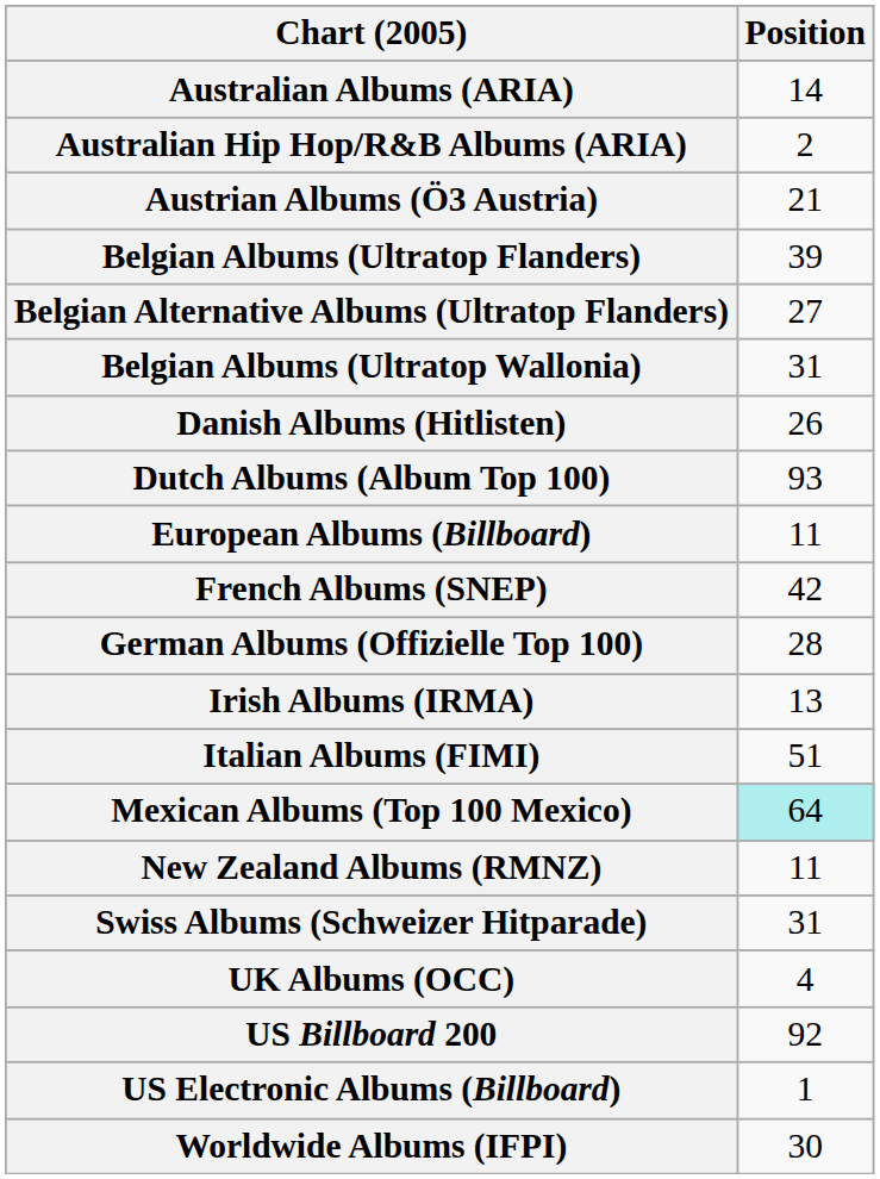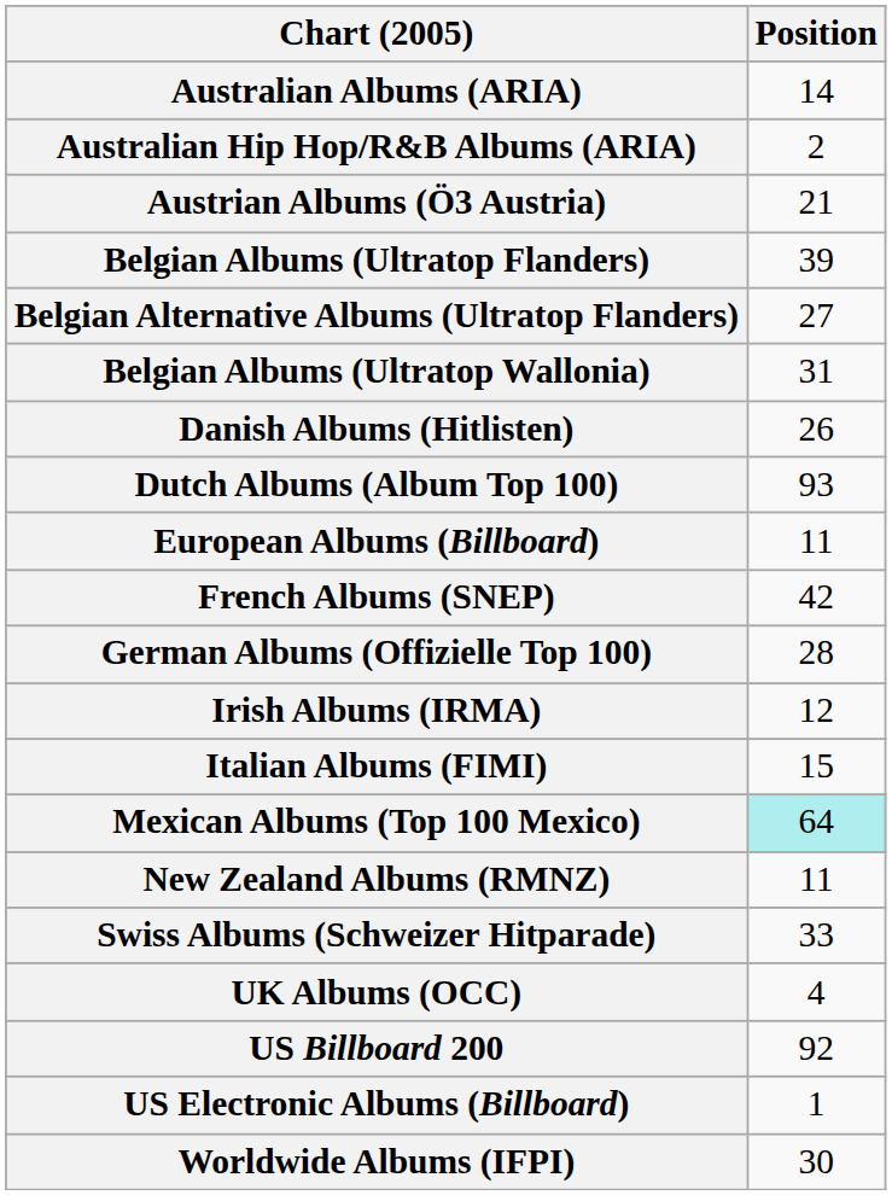Irish Albums (IRMA) | Position: 13 -> 12
Italian Albums (FIMI) | Position: 51 -> 15
Swiss Albums (Schweizer Hitparade) | Position: 31 -> 33
